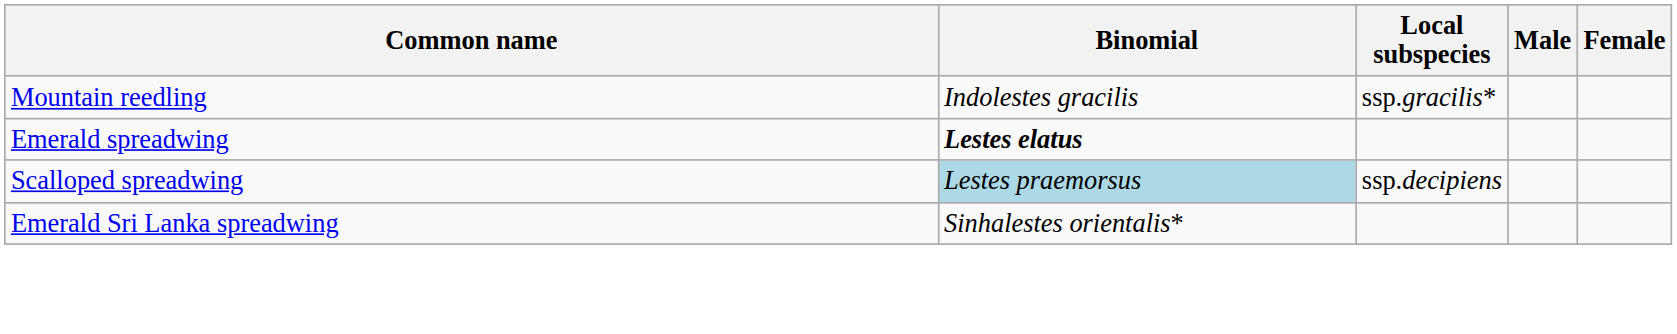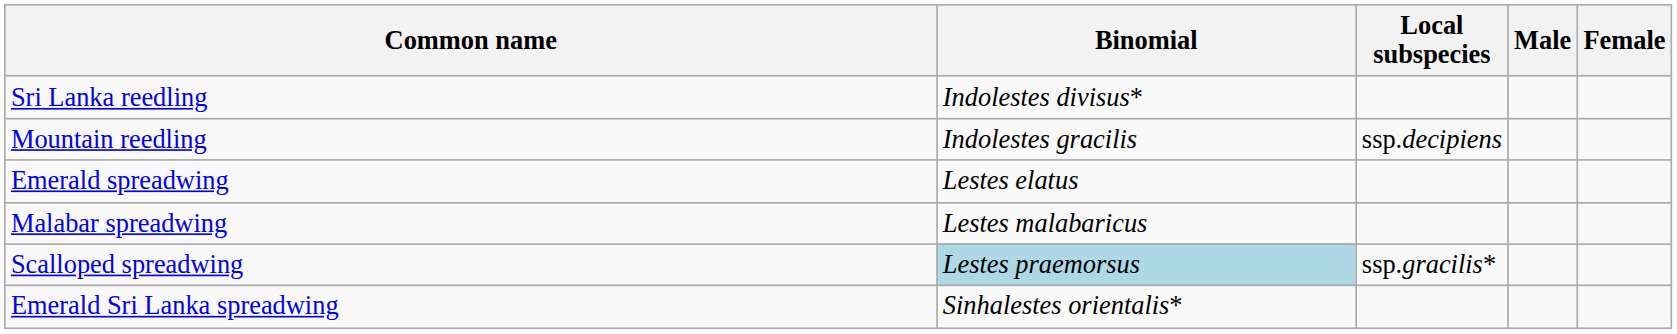+ row: Sri Lanka reedling | Indolestes divisus*
Mountain reedling | Local subspecies: ssp.gracilis* -> ssp.decipiens
Emerald spreadwing | Binomial: bold -> normal
+ row: Malabar spreadwing | Lestes malabaricus
Scalloped spreadwing | Local subspecies: ssp.decipiens -> ssp.gracilis*
